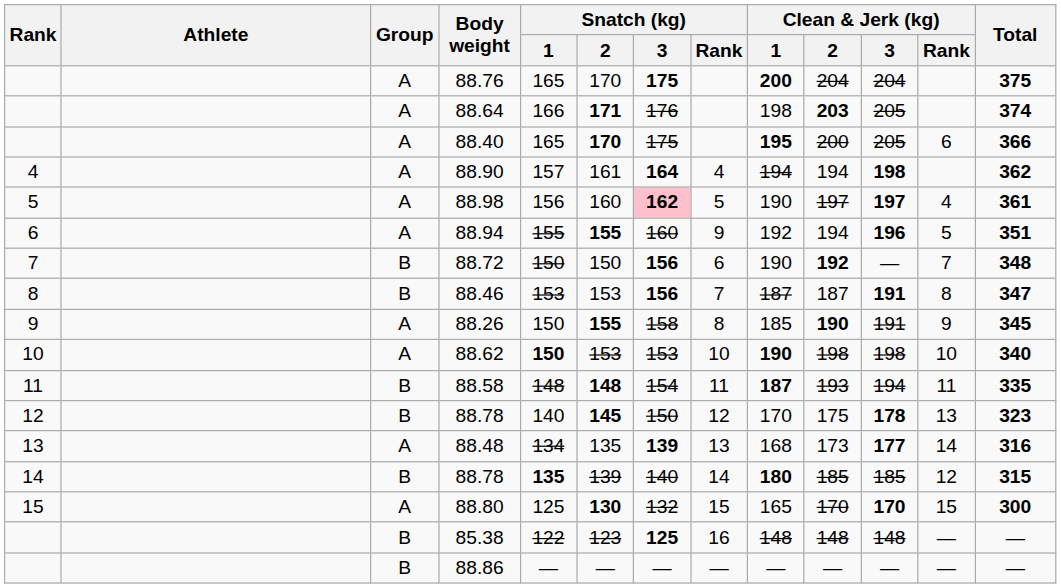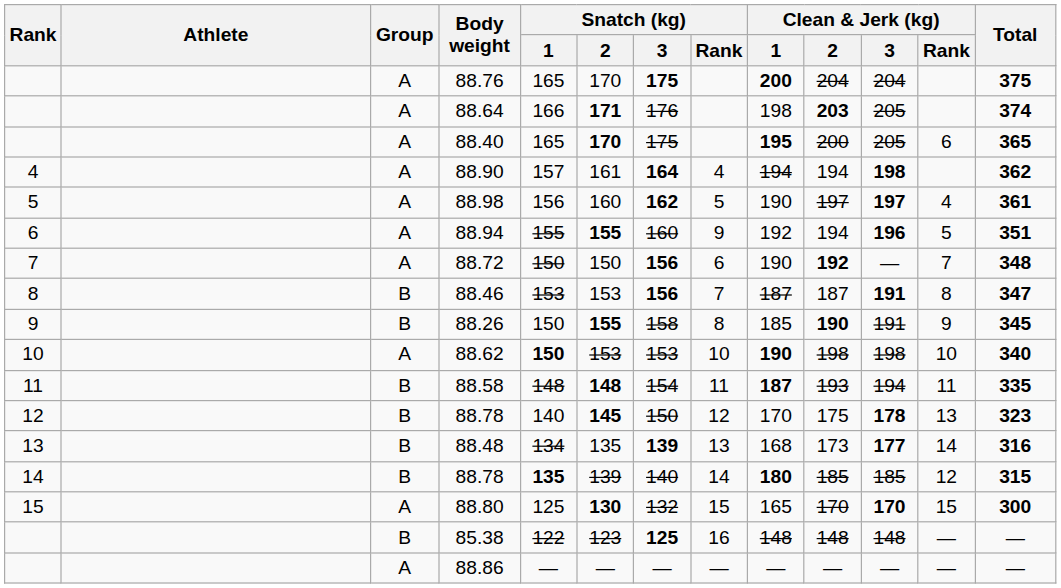88.40 | Total: 366 -> 365
88.98 | Snatch (kg) / 3: pink background -> no background
88.72 | Group: B -> A
88.26 | Group: A -> B
88.48 | Group: A -> B
88.86 | Group: B -> A
